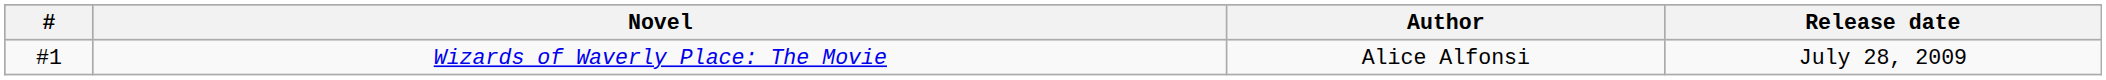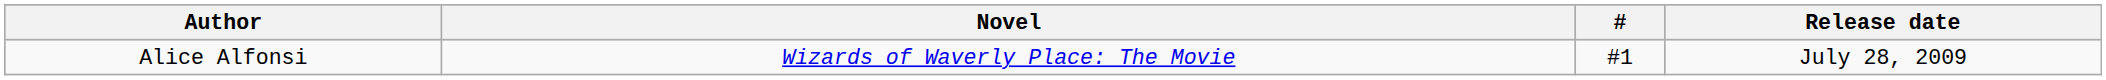columns swapped: # <-> Author
